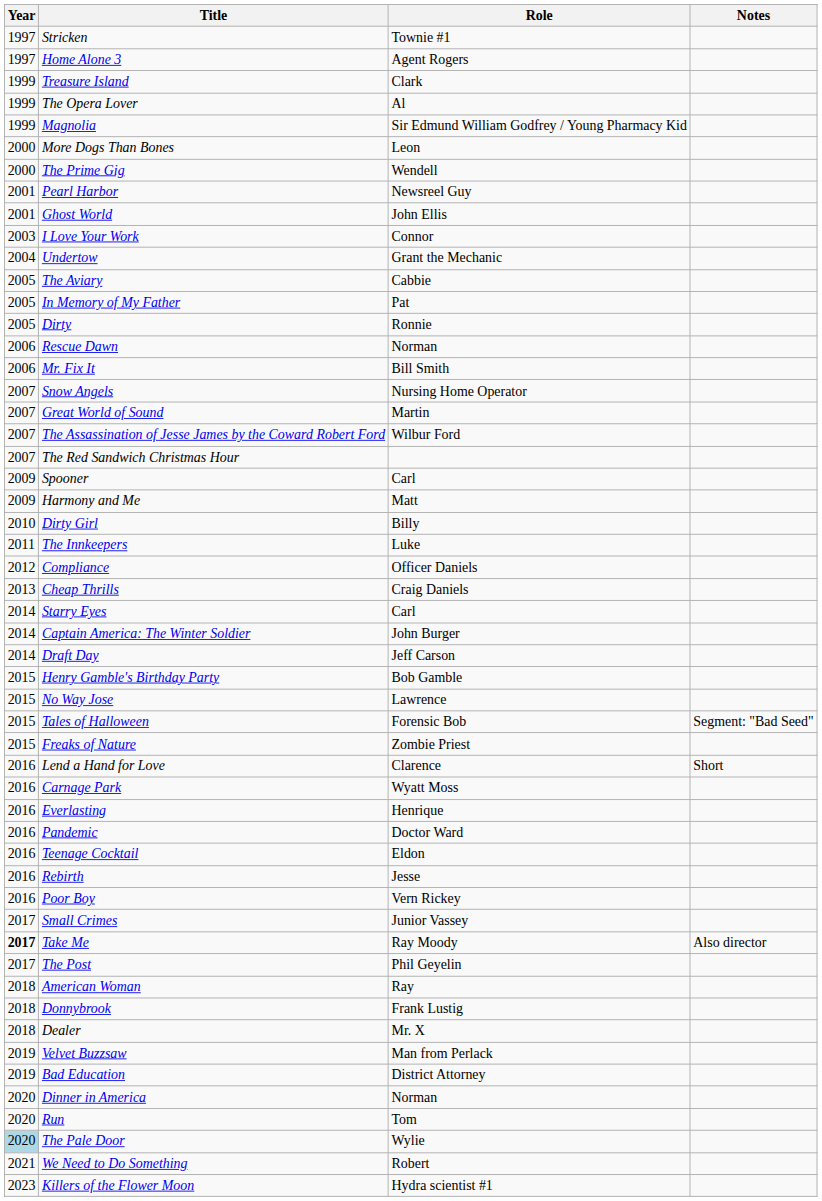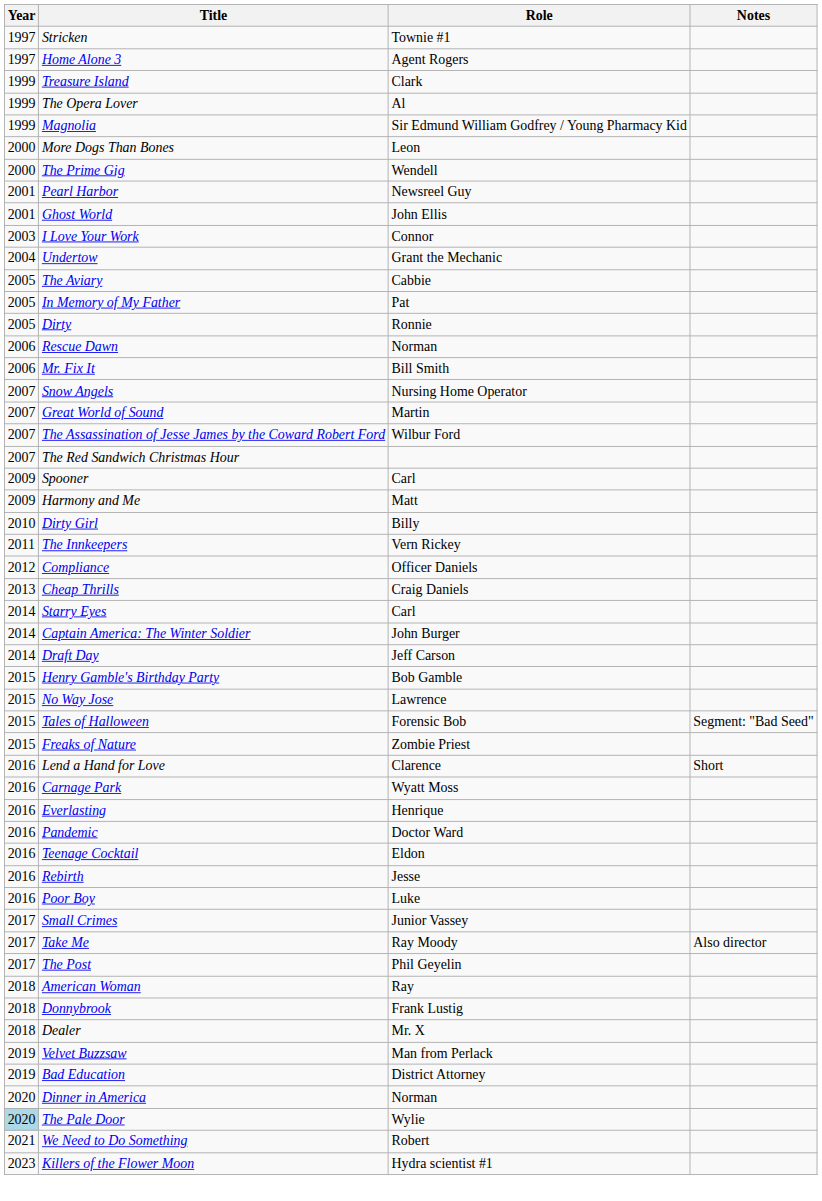The Innkeepers | Role: Luke -> Vern Rickey
Poor Boy | Role: Vern Rickey -> Luke
Take Me | Year: bold -> normal
- row: 2020 | Run | Tom
